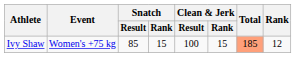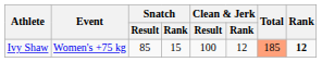Ivy Shaw | Clean & Jerk / Rank: 15 -> 12
Ivy Shaw | Rank: normal -> bold
